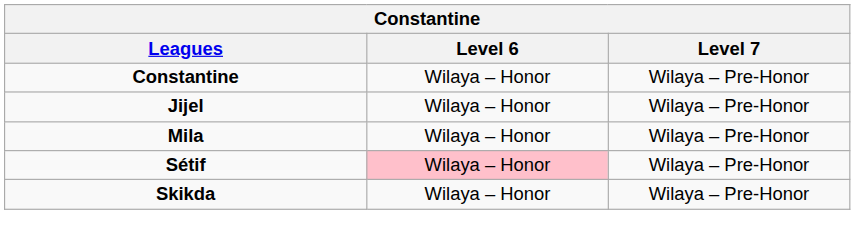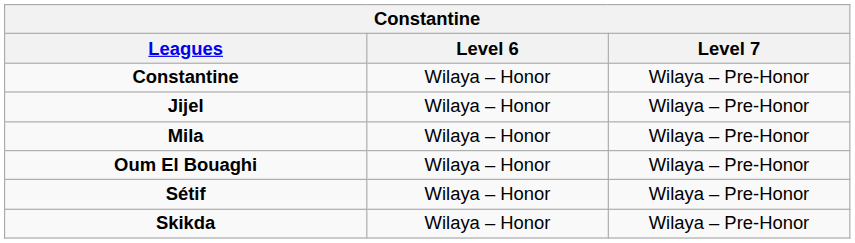+ row: Oum El Bouaghi | Wilaya – Honor | Wilaya – Pre-Honor
Sétif | Level 6: pink background -> no background
